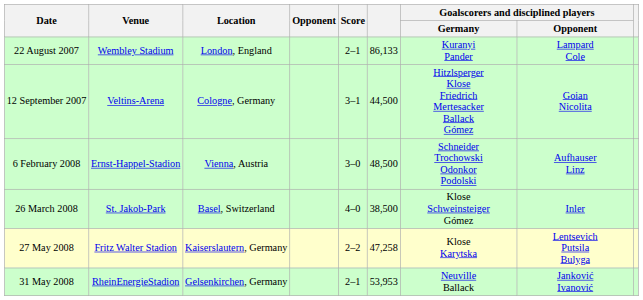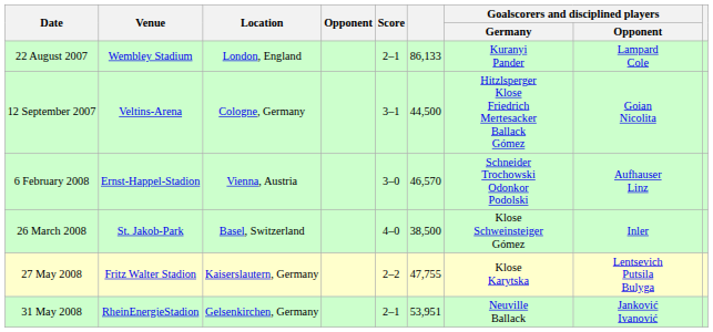6 February 2008 | column 6: 48,500 -> 46,570
27 May 2008 | column 6: 47,258 -> 47,755
31 May 2008 | column 6: 53,953 -> 53,951
